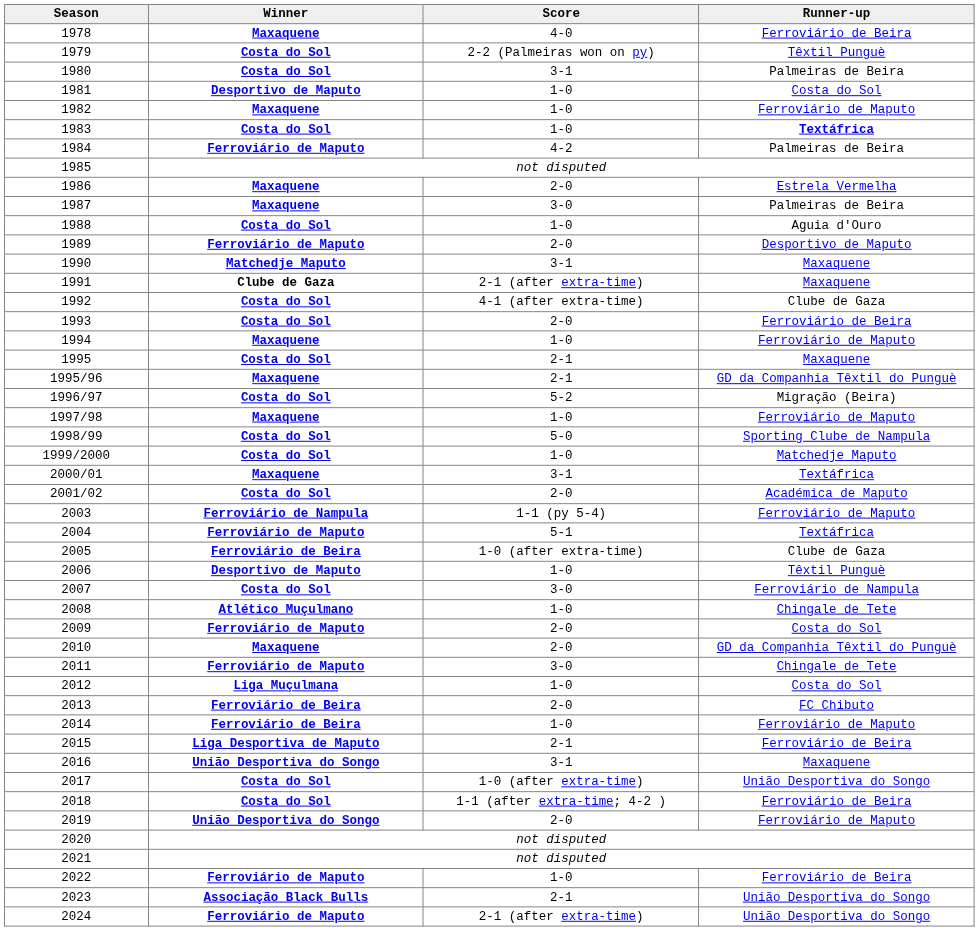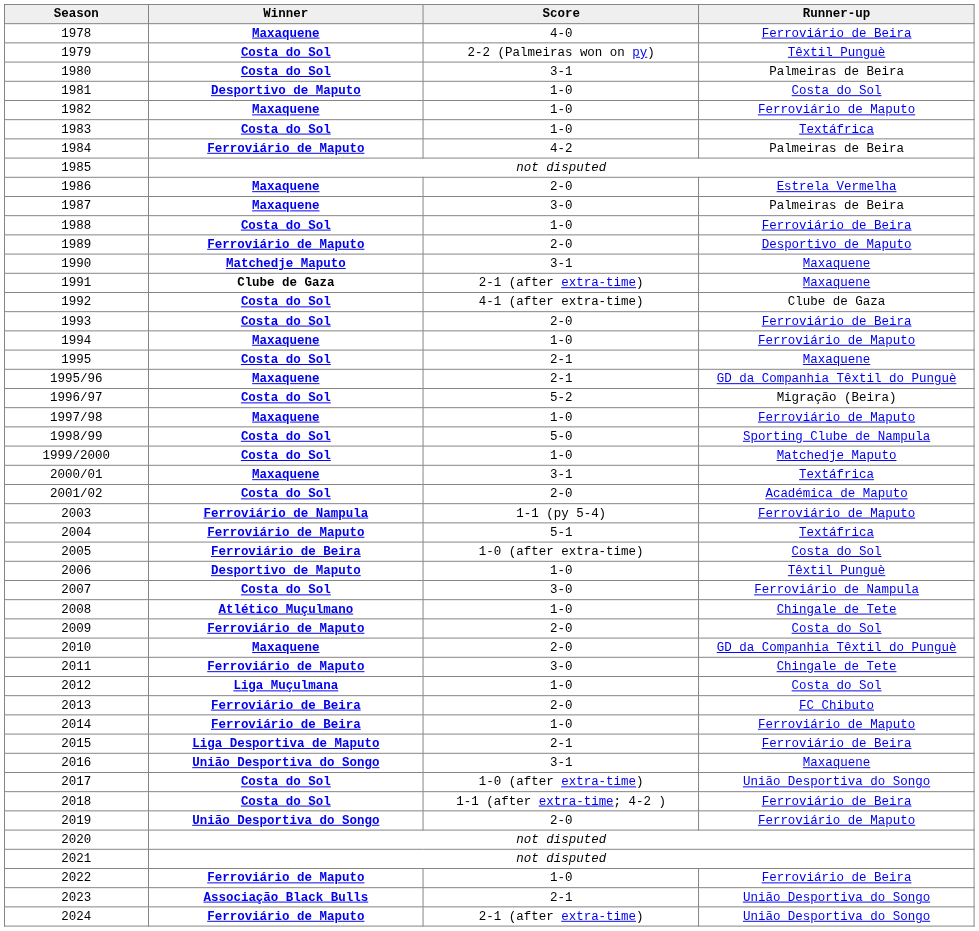1983 | Runner-up: bold -> normal
1988 | Runner-up: Aguia d'Ouro -> Ferroviário de Beira
2005 | Runner-up: Clube de Gaza -> Costa do Sol
